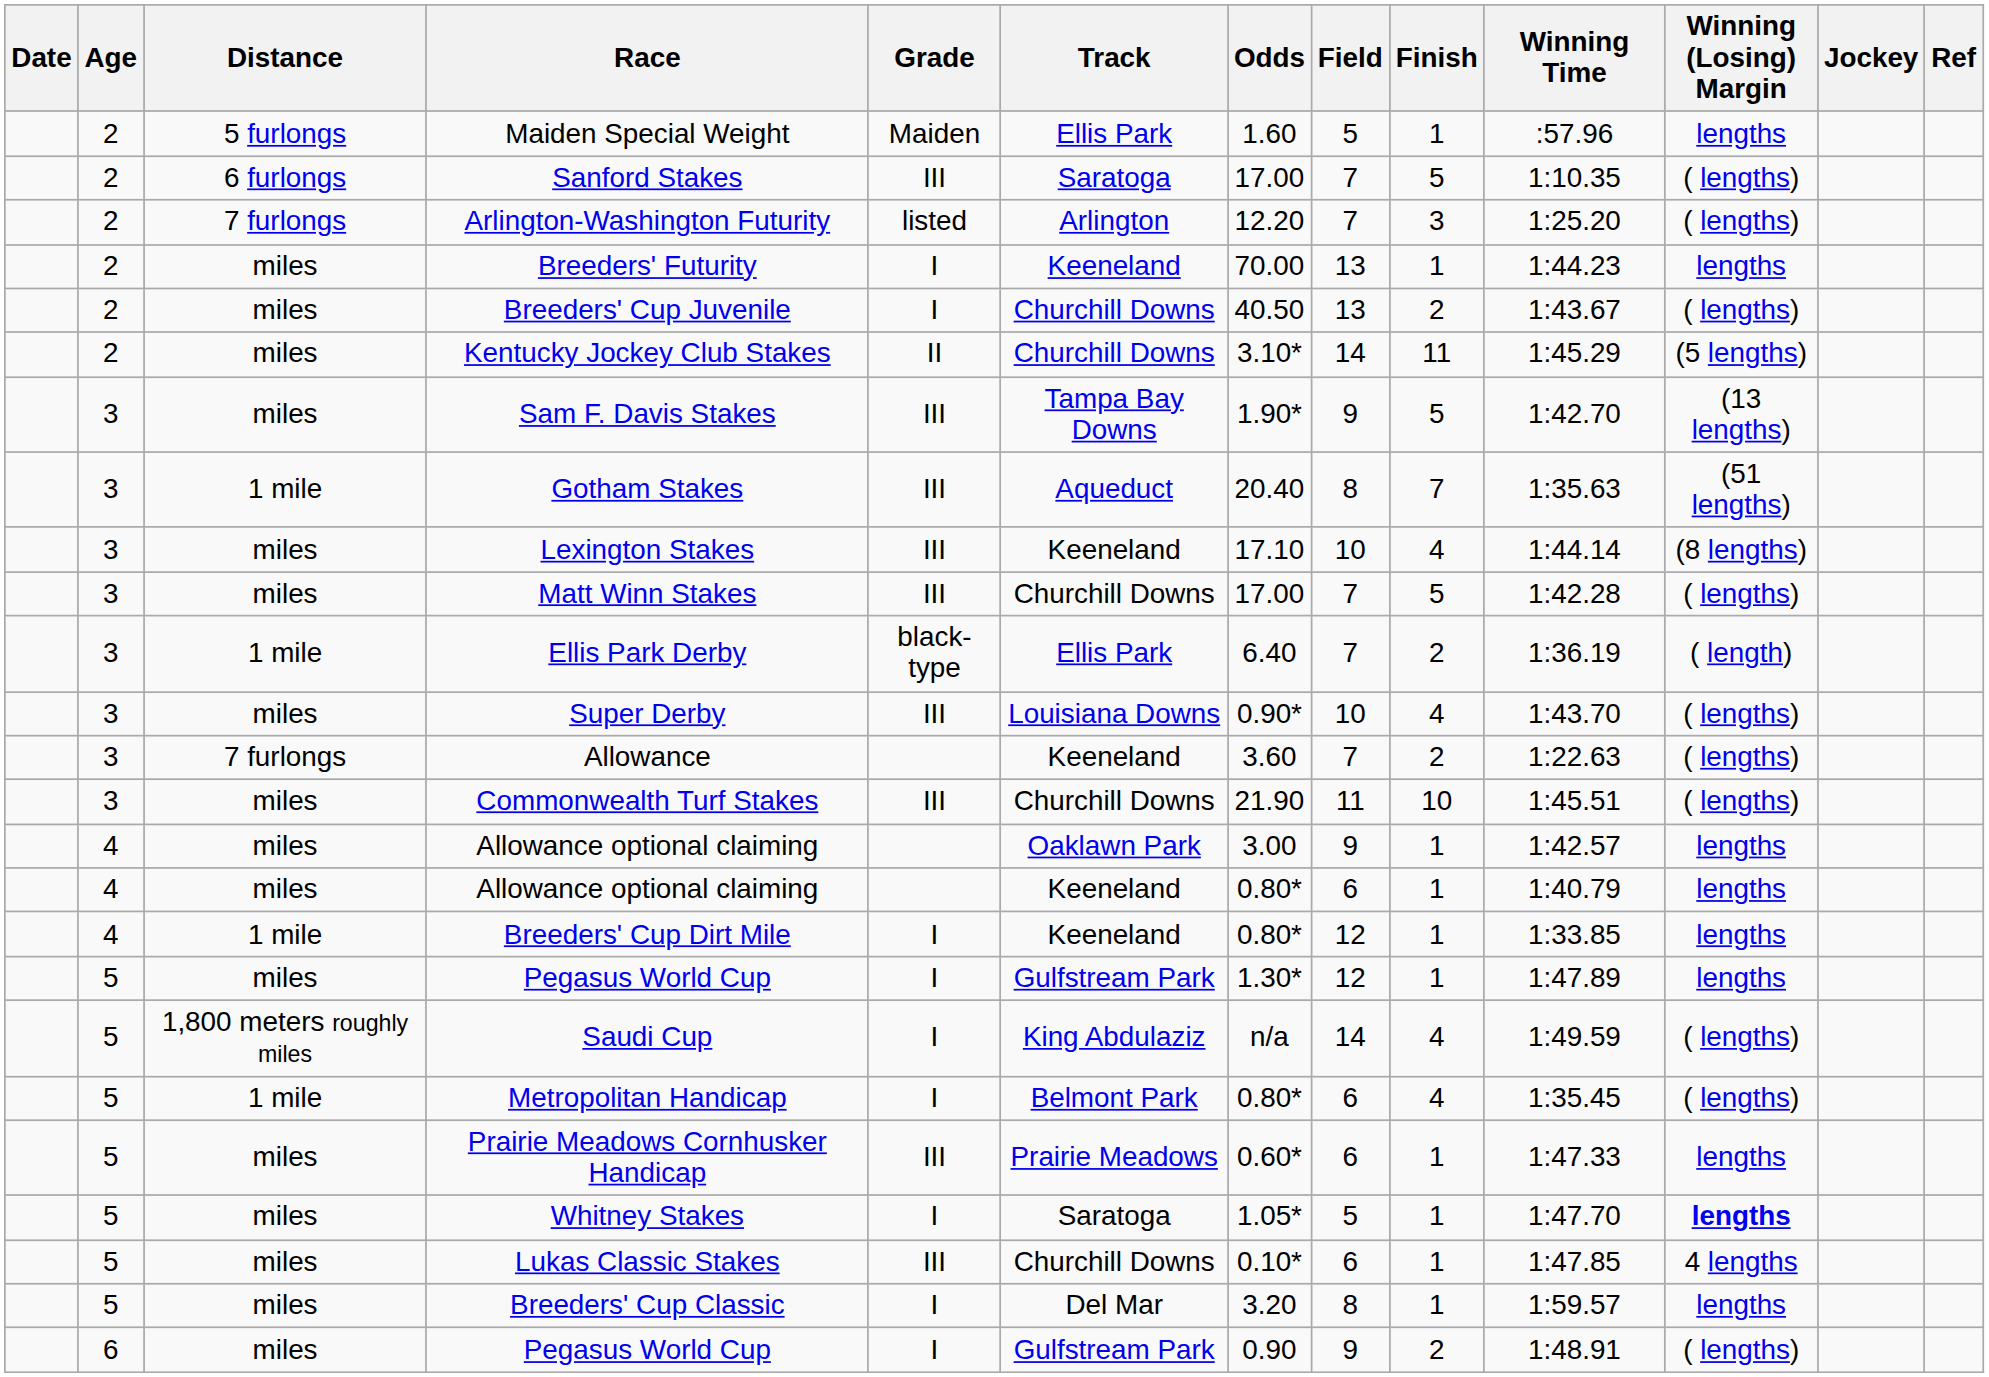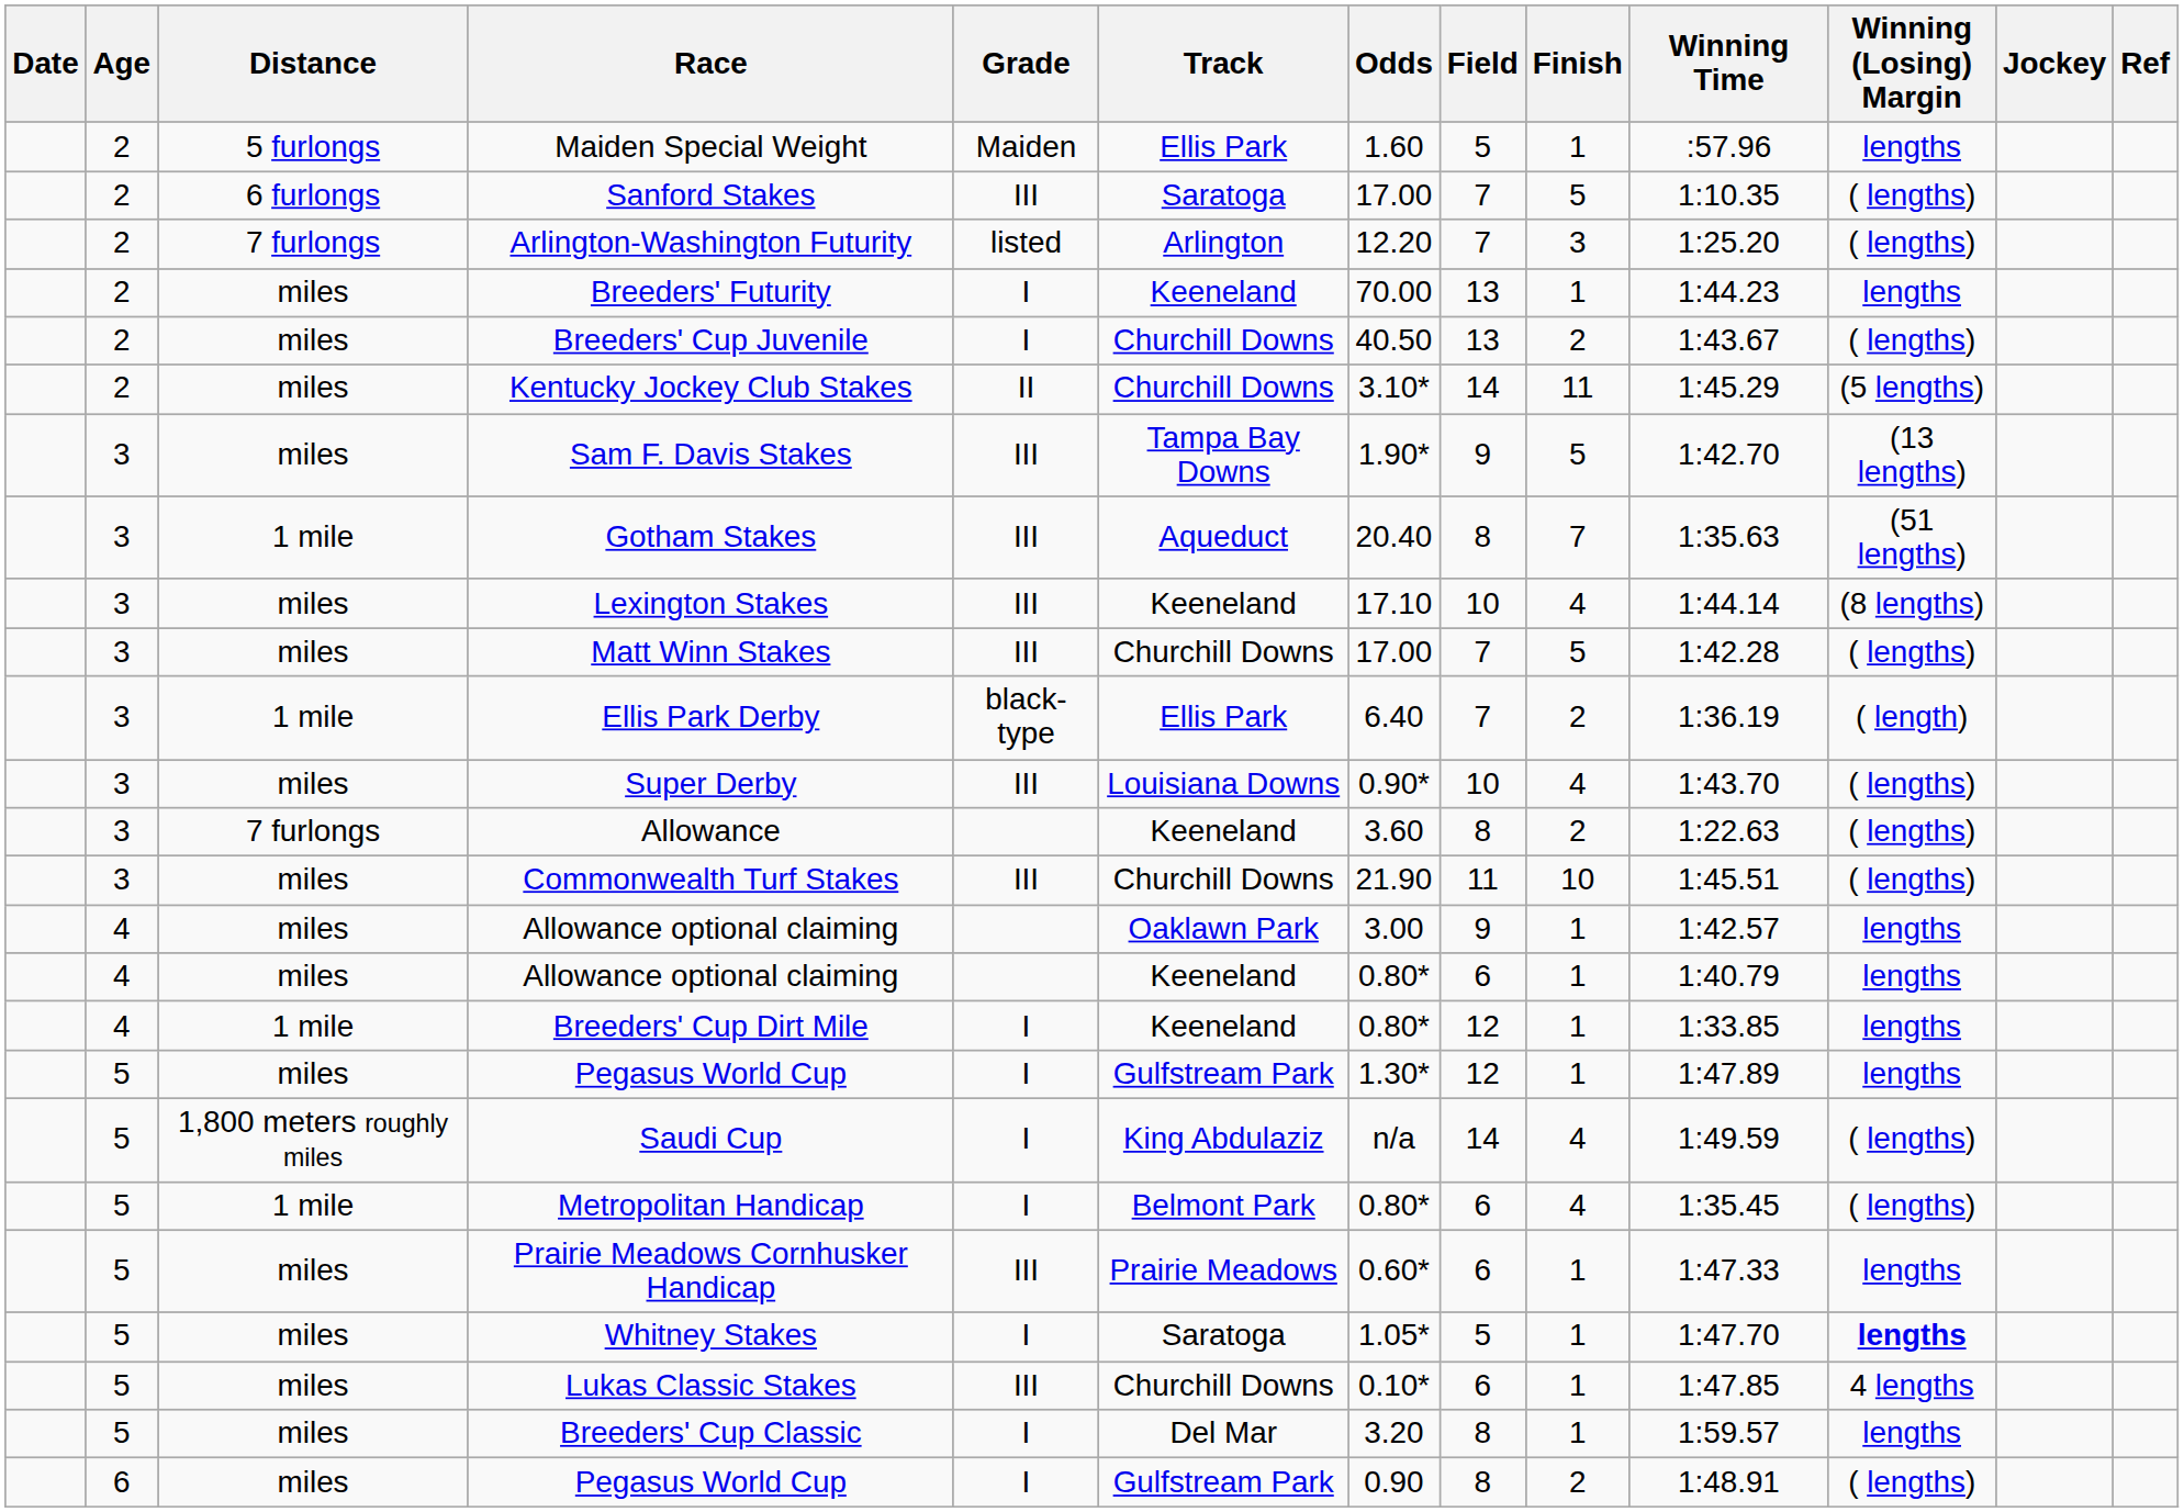Allowance | Field: 7 -> 8
6 / Pegasus World Cup | Field: 9 -> 8
